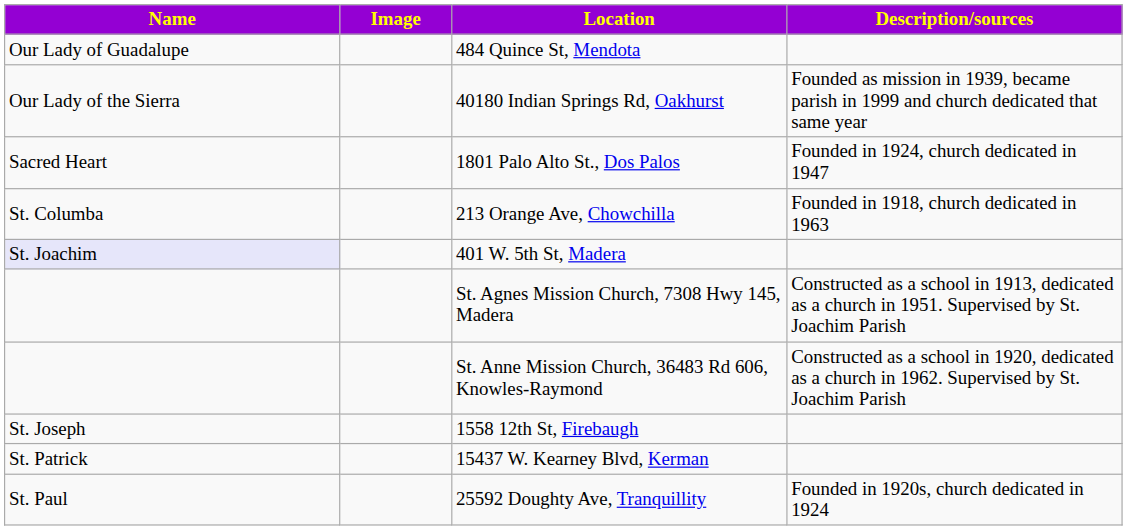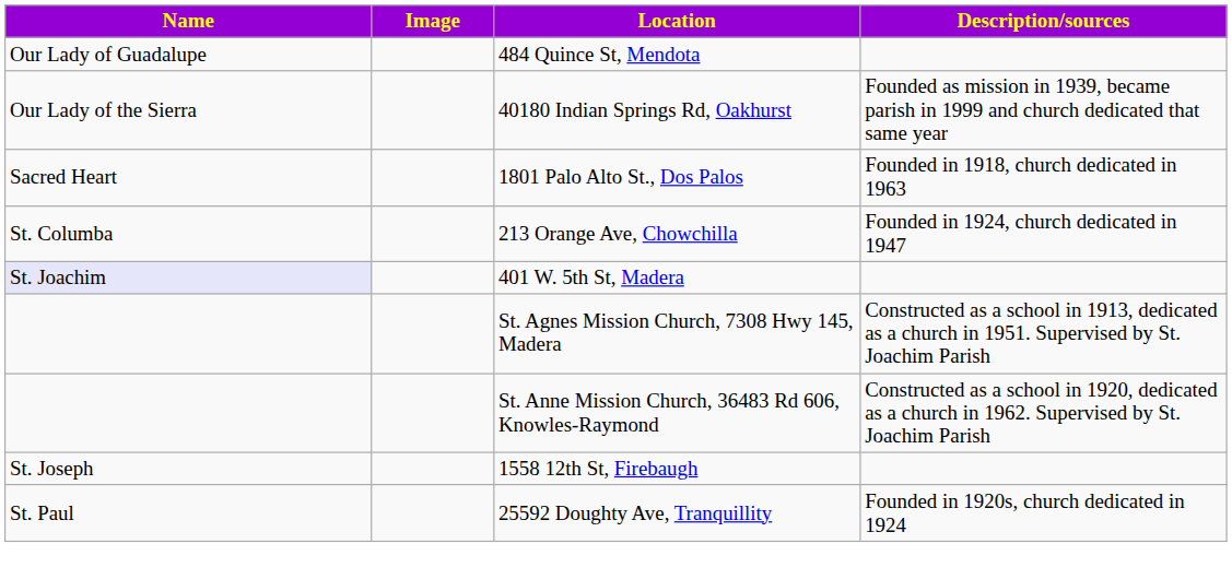1801 Palo Alto St., Dos Palos | Description/sources: Founded in 1924, church dedicated in 1947 -> Founded in 1918, church dedicated in 1963
213 Orange Ave, Chowchilla | Description/sources: Founded in 1918, church dedicated in 1963 -> Founded in 1924, church dedicated in 1947
- row: St. Patrick | 15437 W. Kearney Blvd, Kerman
